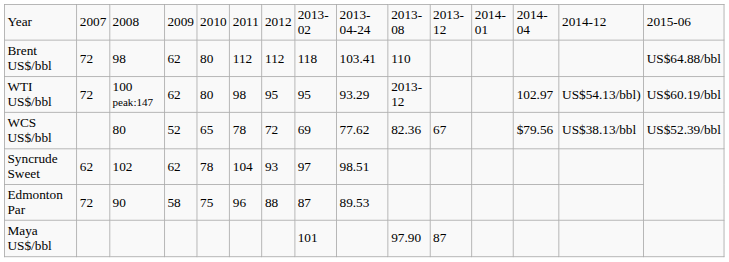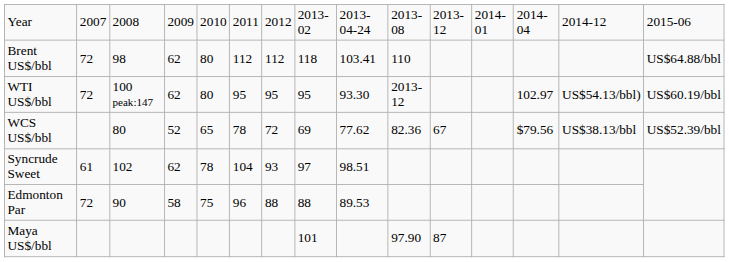WTI US$/bbl | column 6: 98 -> 95
WTI US$/bbl | column 9: 93.29 -> 93.30
Syncrude Sweet | column 2: 62 -> 61
Edmonton Par | column 8: 87 -> 88
